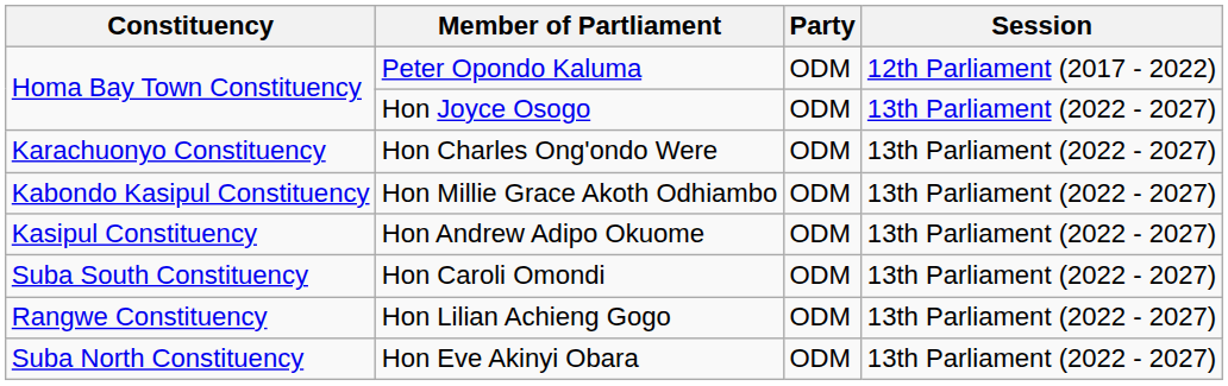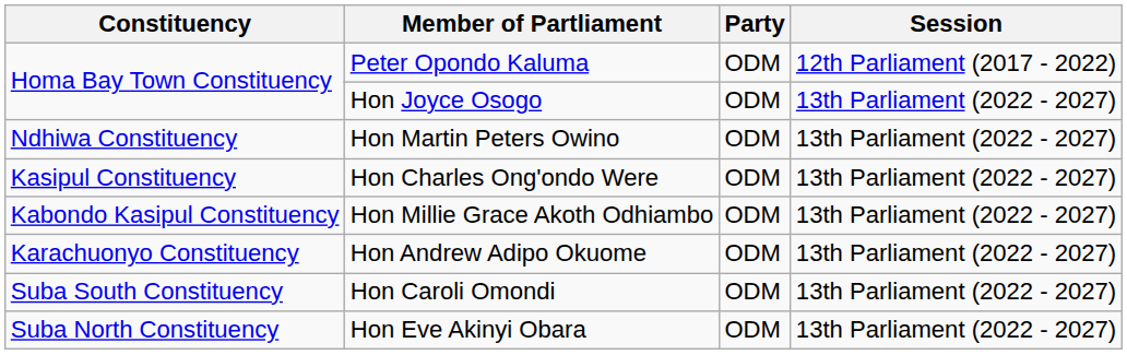+ row: Ndhiwa Constituency | Hon Martin Peters Owino | ODM | 13th Parliament (2022 - 2027)
Hon Charles Ong'ondo Were | Constituency: Karachuonyo Constituency -> Kasipul Constituency
Hon Andrew Adipo Okuome | Constituency: Kasipul Constituency -> Karachuonyo Constituency
- row: Rangwe Constituency | Hon Lilian Achieng Gogo | ODM | 13th Parliament (2022 - 2027)
